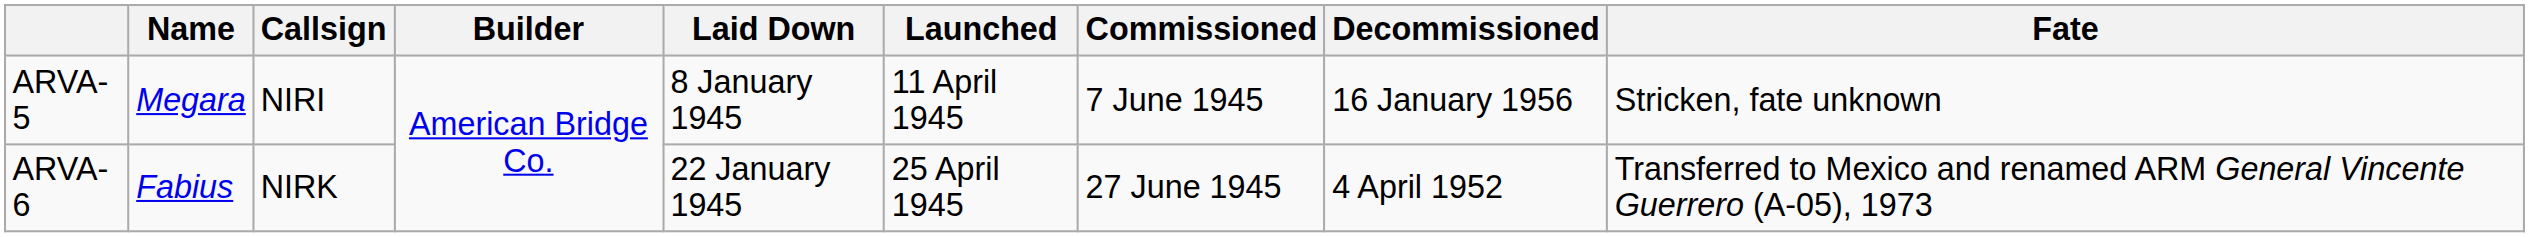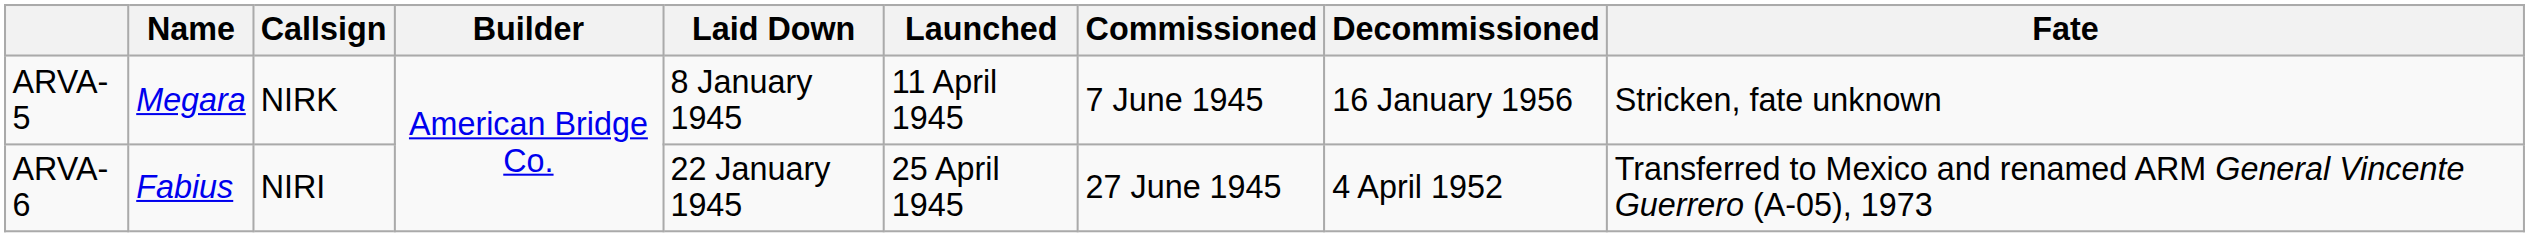ARVA-5 | Callsign: NIRI -> NIRK
ARVA-6 | Callsign: NIRK -> NIRI
